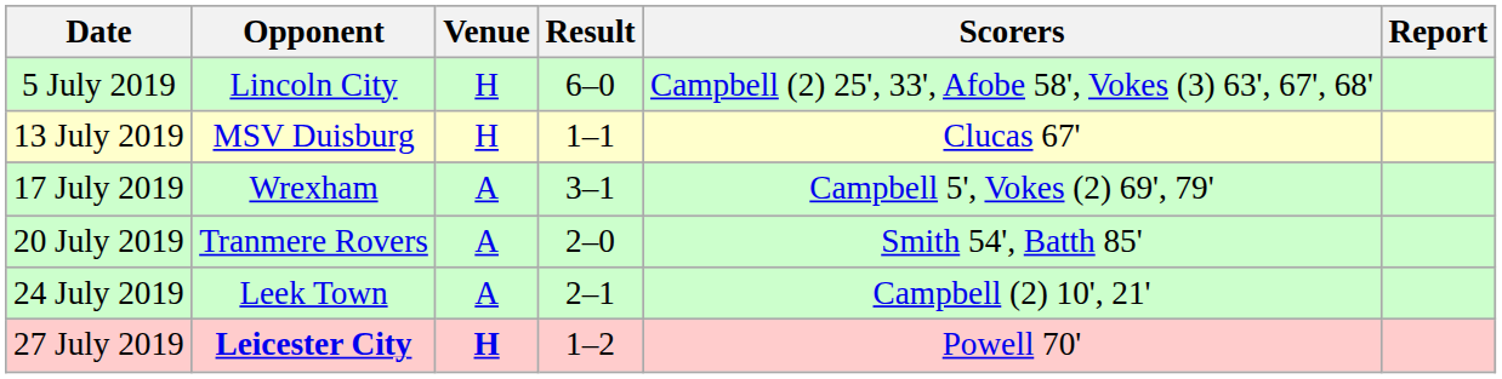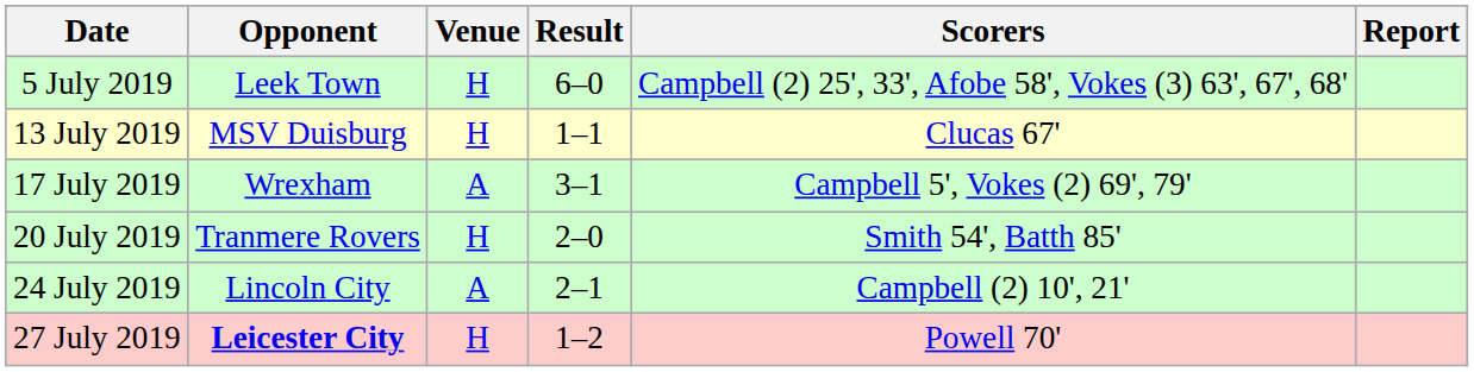5 July 2019 | Opponent: Lincoln City -> Leek Town
20 July 2019 | Venue: A -> H
24 July 2019 | Opponent: Leek Town -> Lincoln City
27 July 2019 | Venue: bold -> normal
